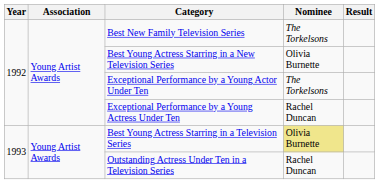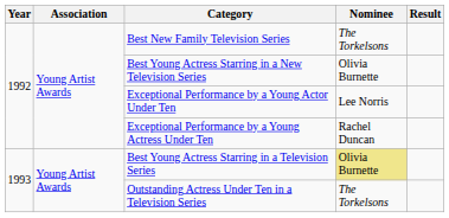Exceptional Performance by a Young Actor Under Ten | Nominee: The Torkelsons -> Lee Norris
Outstanding Actress Under Ten in a Television Series | Nominee: Rachel Duncan -> The Torkelsons
